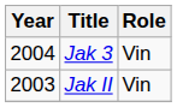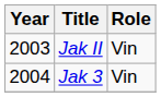rows swapped: Jak II <-> Jak 3
